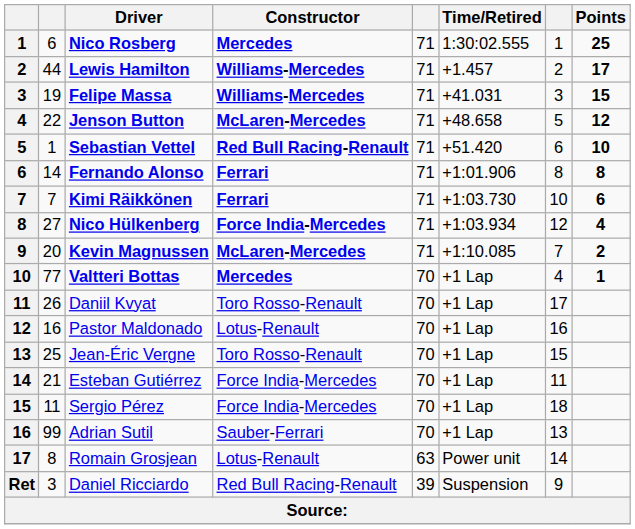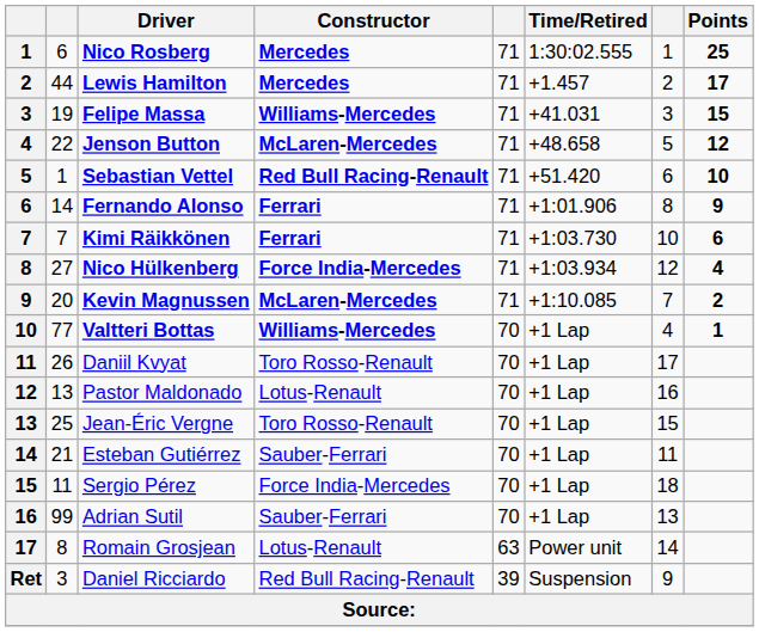Lewis Hamilton | Constructor: Williams-Mercedes -> Mercedes
Fernando Alonso | Points: 8 -> 9
Valtteri Bottas | Constructor: Mercedes -> Williams-Mercedes
Pastor Maldonado | column 2: 16 -> 13
Esteban Gutiérrez | Constructor: Force India-Mercedes -> Sauber-Ferrari
